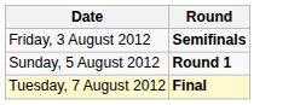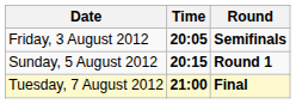+ column: Time | 20:05 | 20:15 | 21:00
